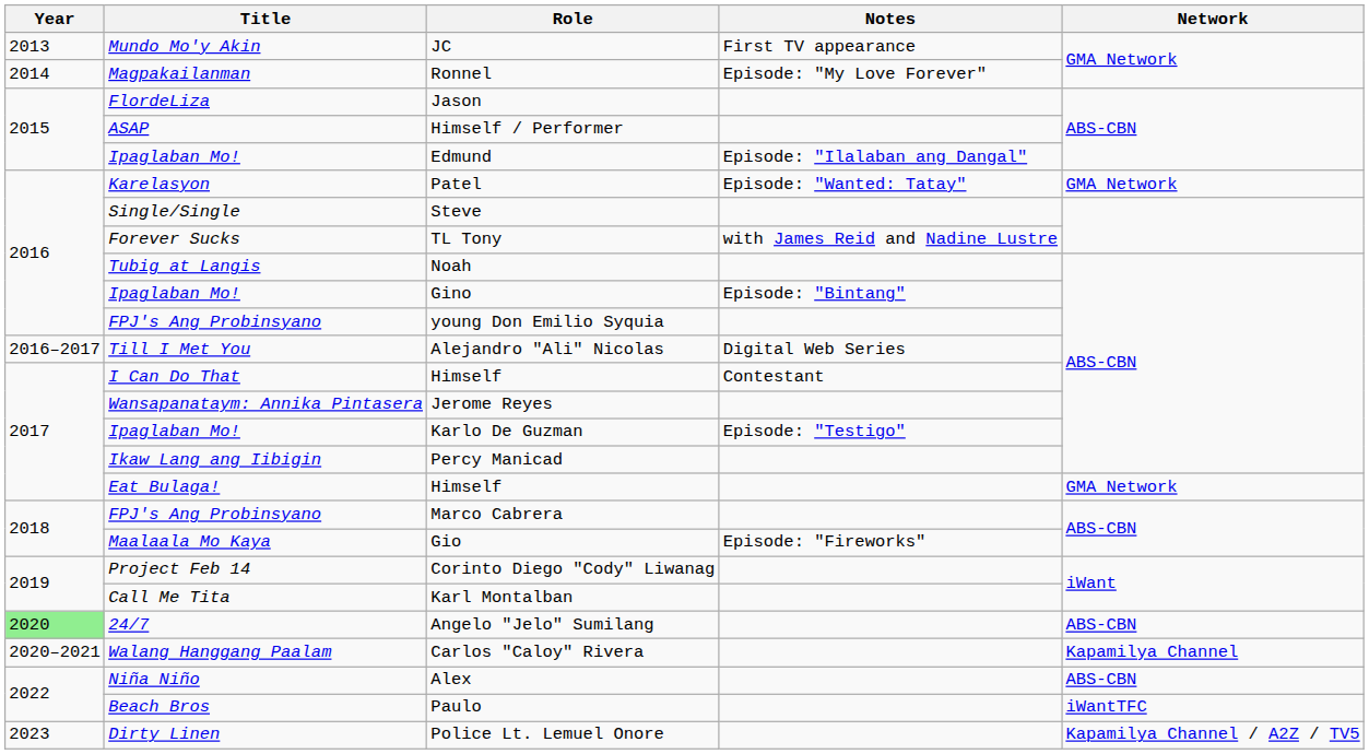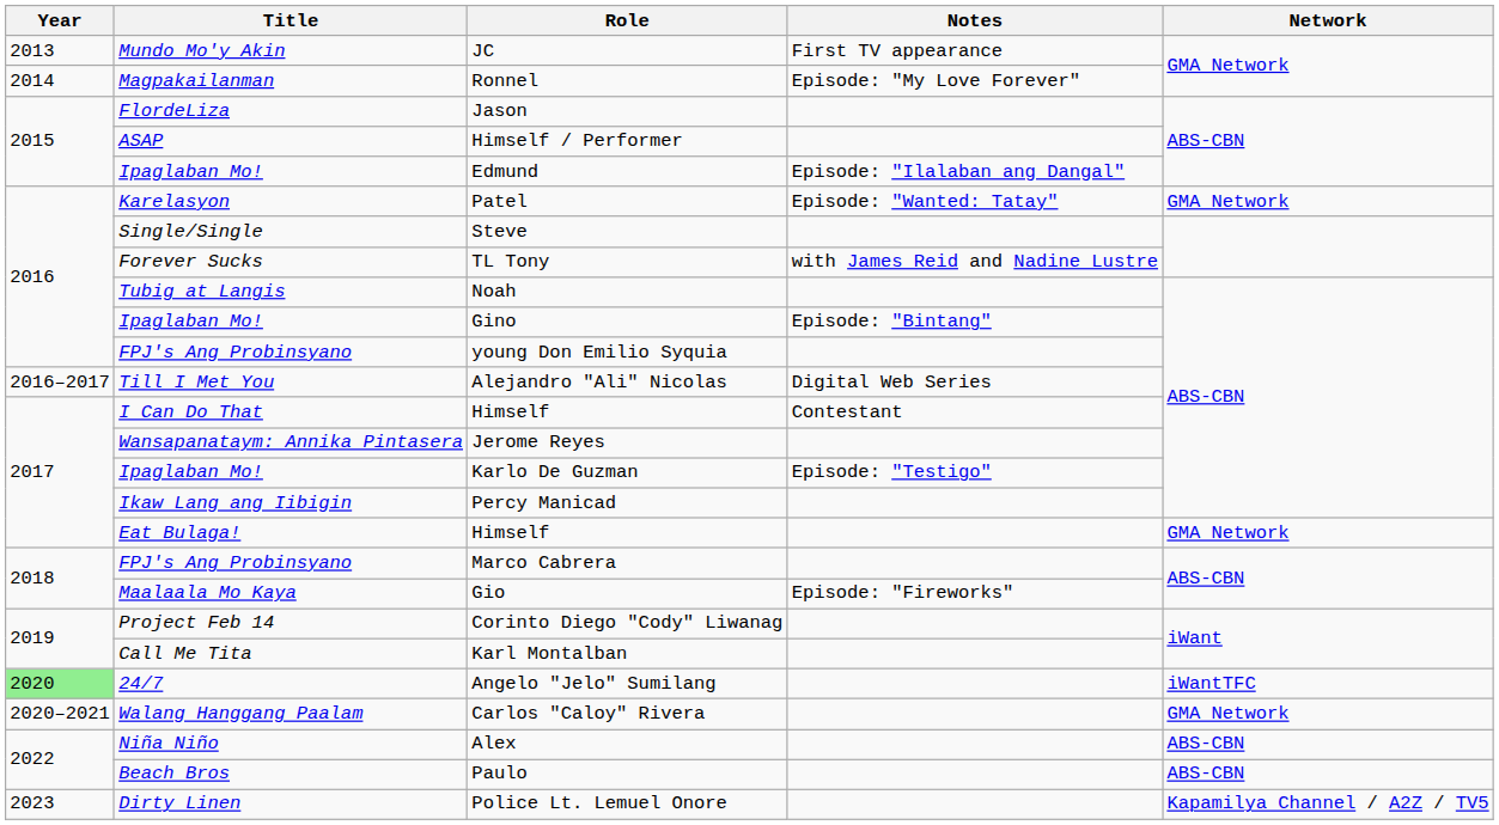Angelo "Jelo" Sumilang | Network: ABS-CBN -> iWantTFC
Carlos "Caloy" Rivera | Network: Kapamilya Channel -> GMA Network
Paulo | Network: iWantTFC -> ABS-CBN
